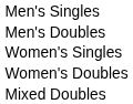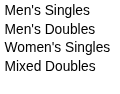- row: Women's Doubles
